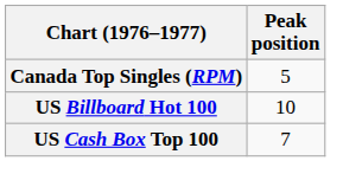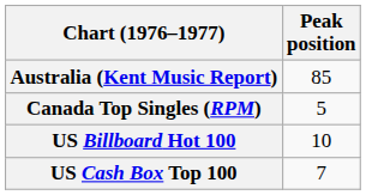+ row: Australia (Kent Music Report) | 85
